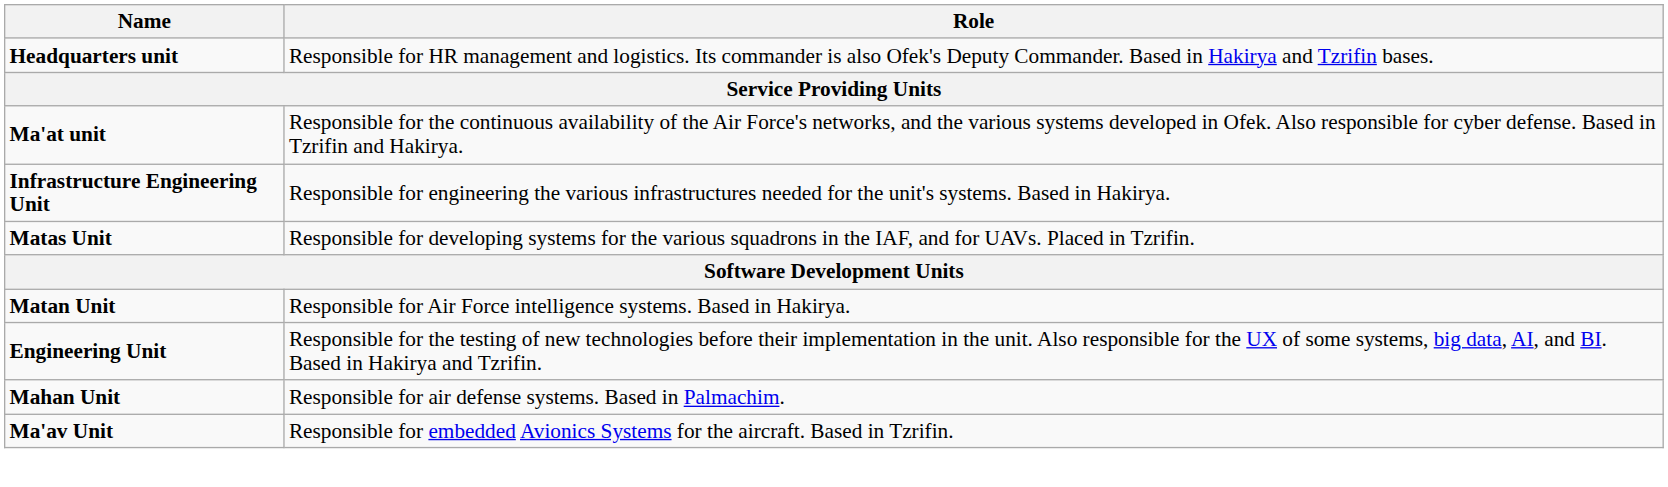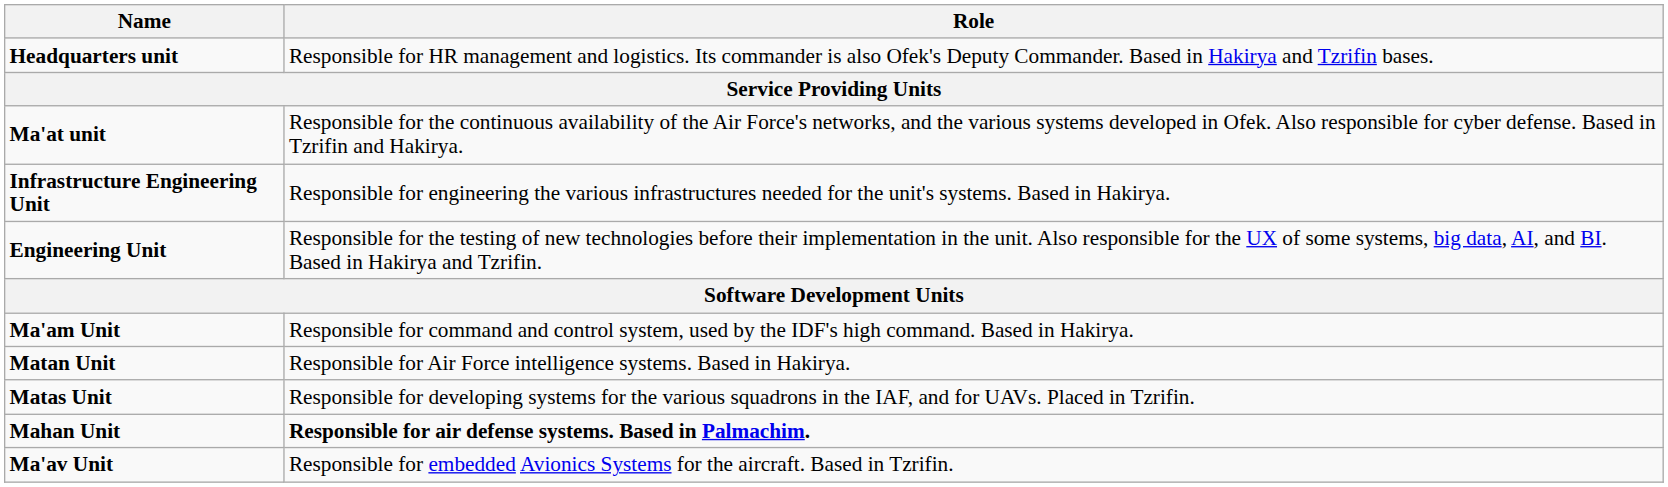rows swapped: Engineering Unit <-> Matas Unit
+ row: Ma'am Unit | Responsible for command and control system, used by the IDF's high command. Based in Hakirya.
Mahan Unit | Role: normal -> bold
